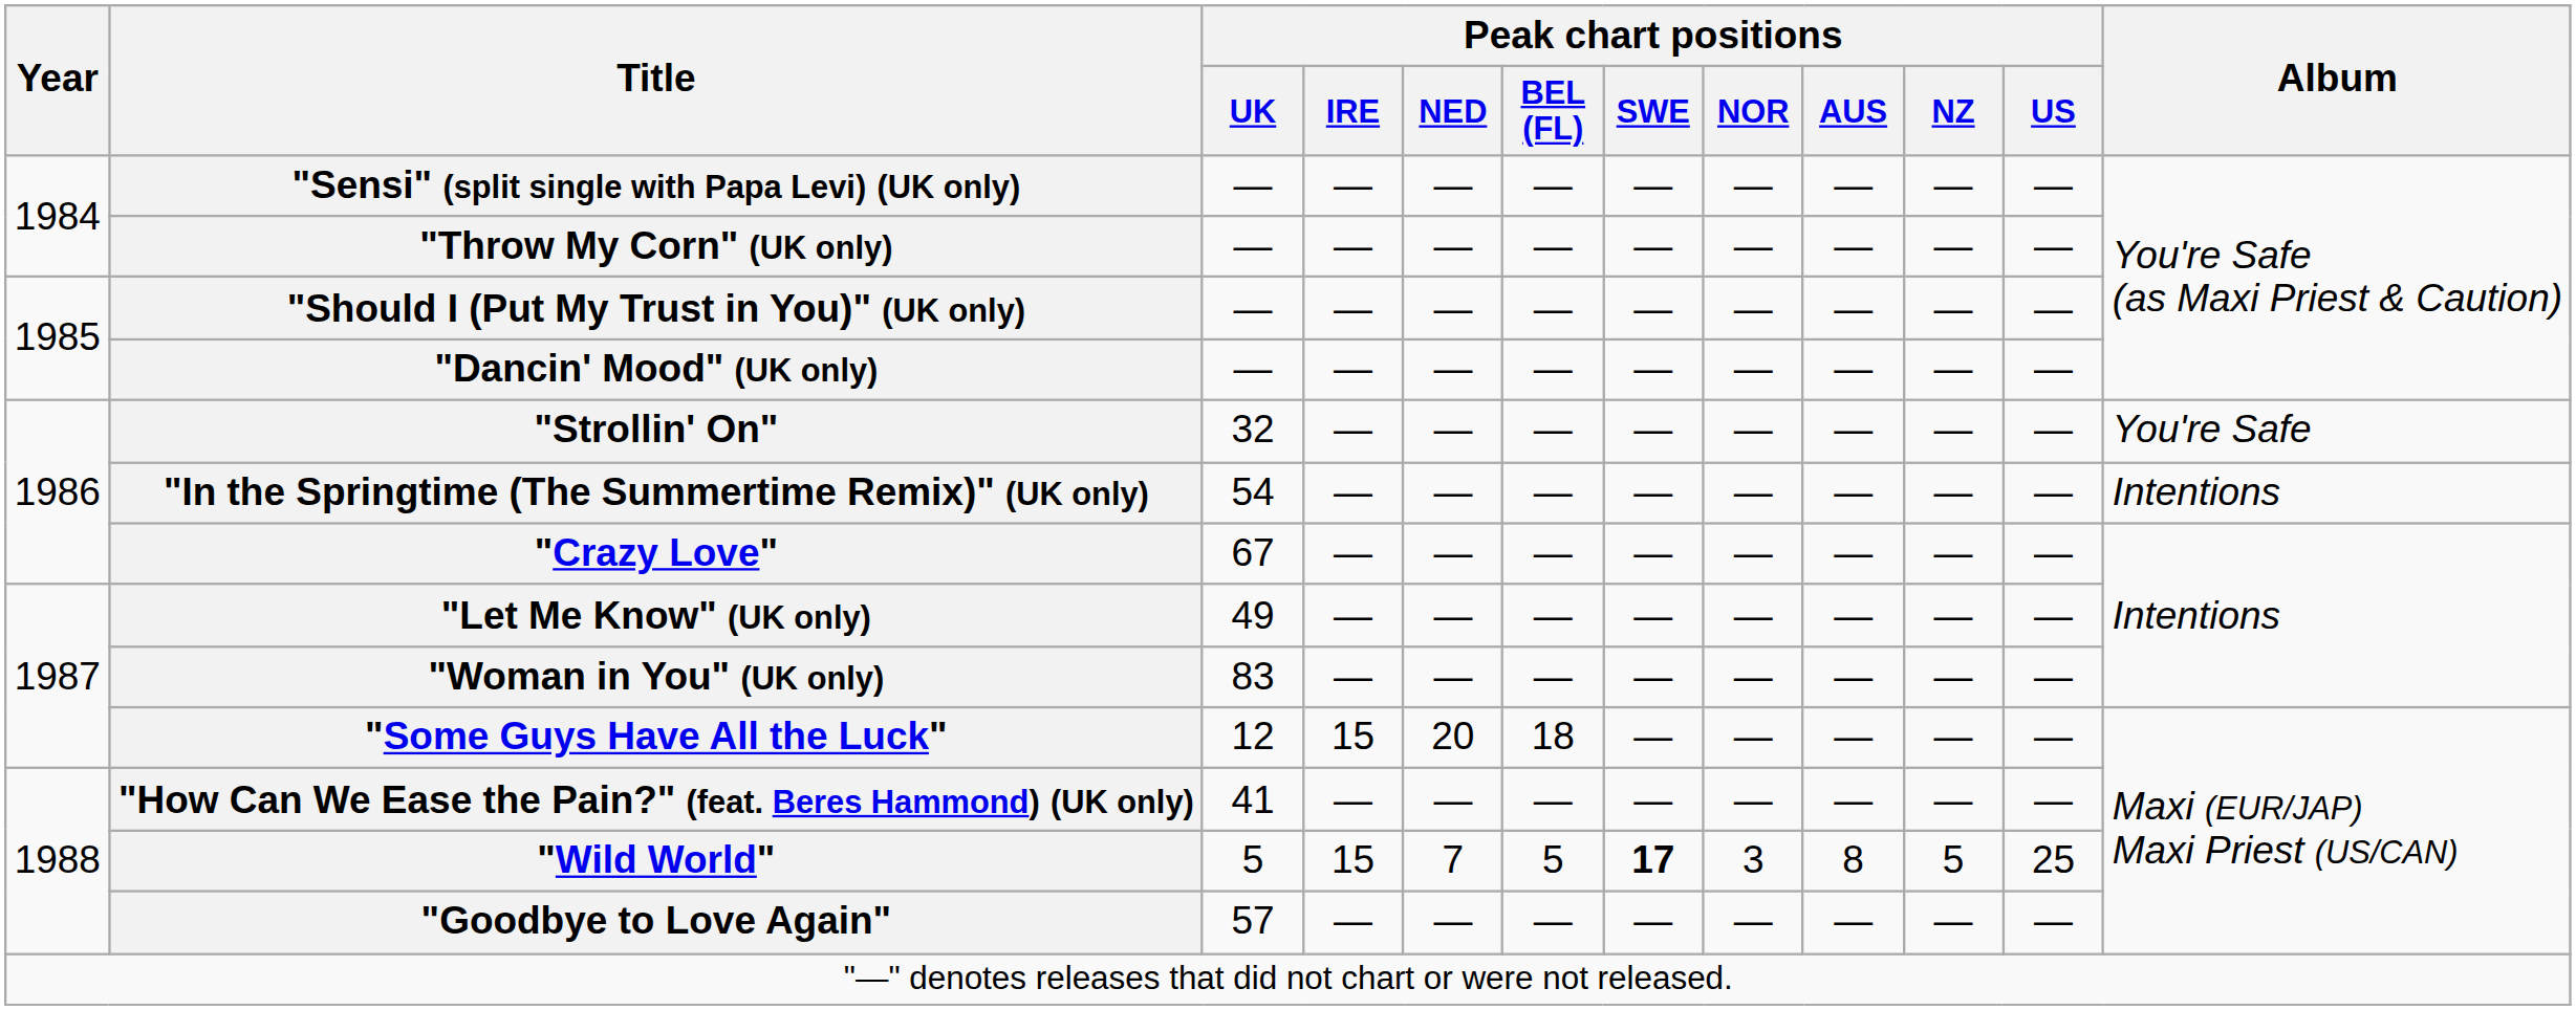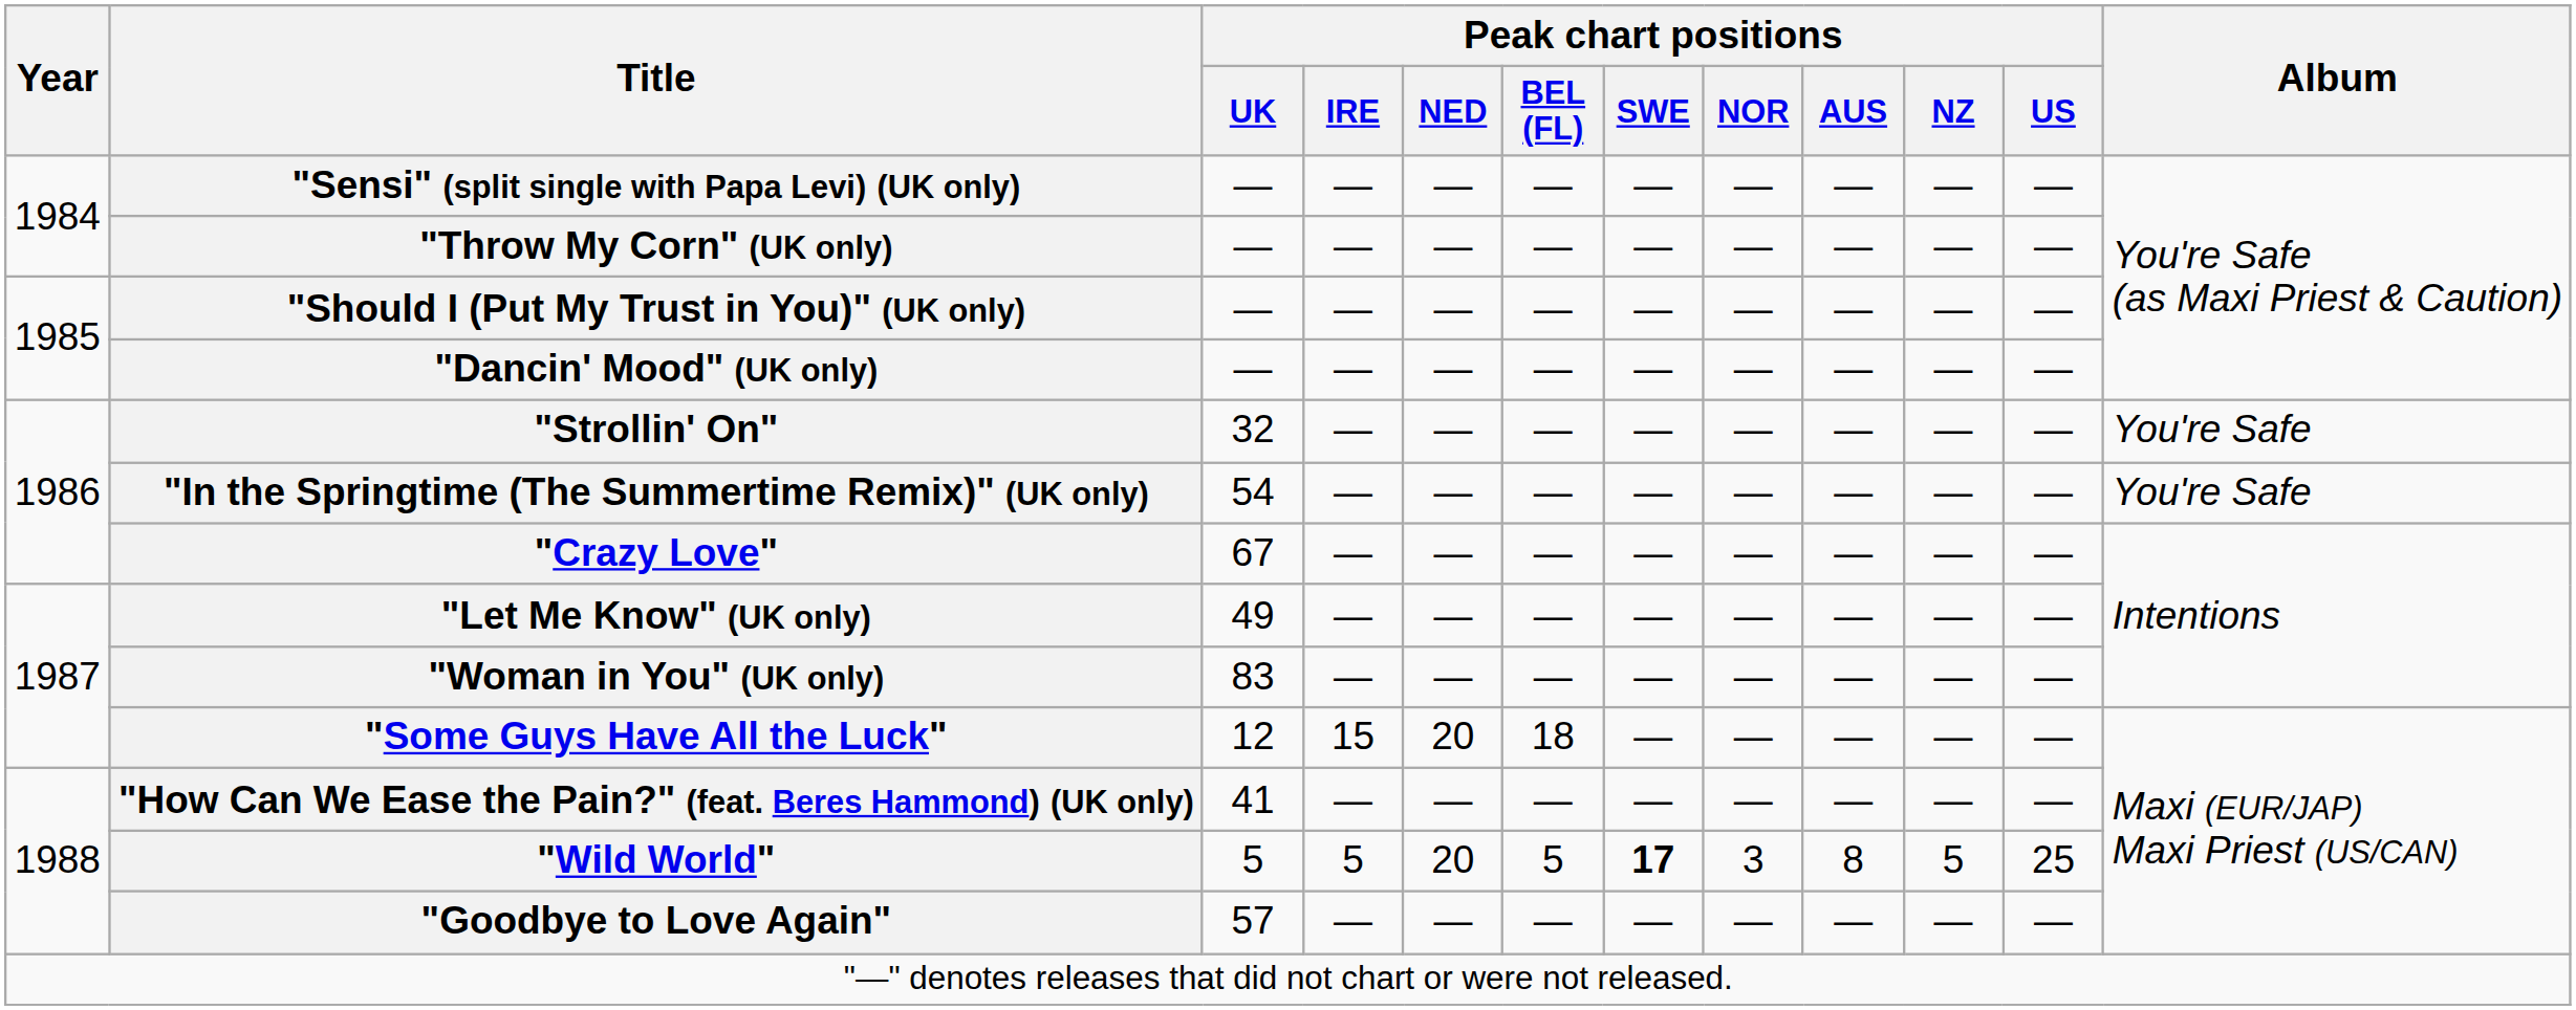"In the Springtime (The Summertime Remix)" (UK only) | Album: Intentions -> You're Safe
"Wild World" | Peak chart positions / IRE: 15 -> 5
"Wild World" | Peak chart positions / NED: 7 -> 20
